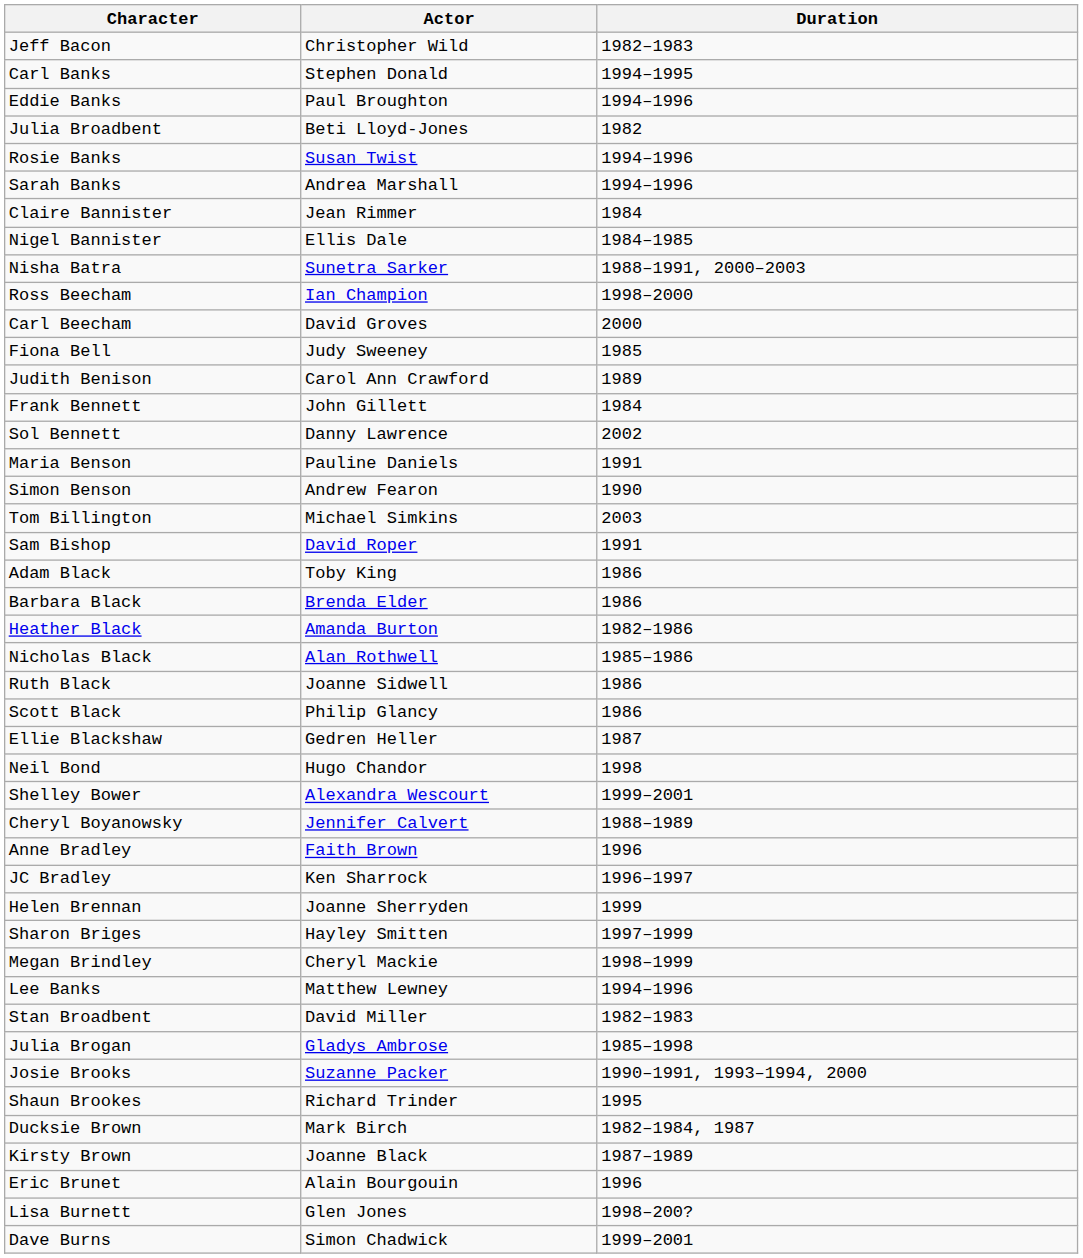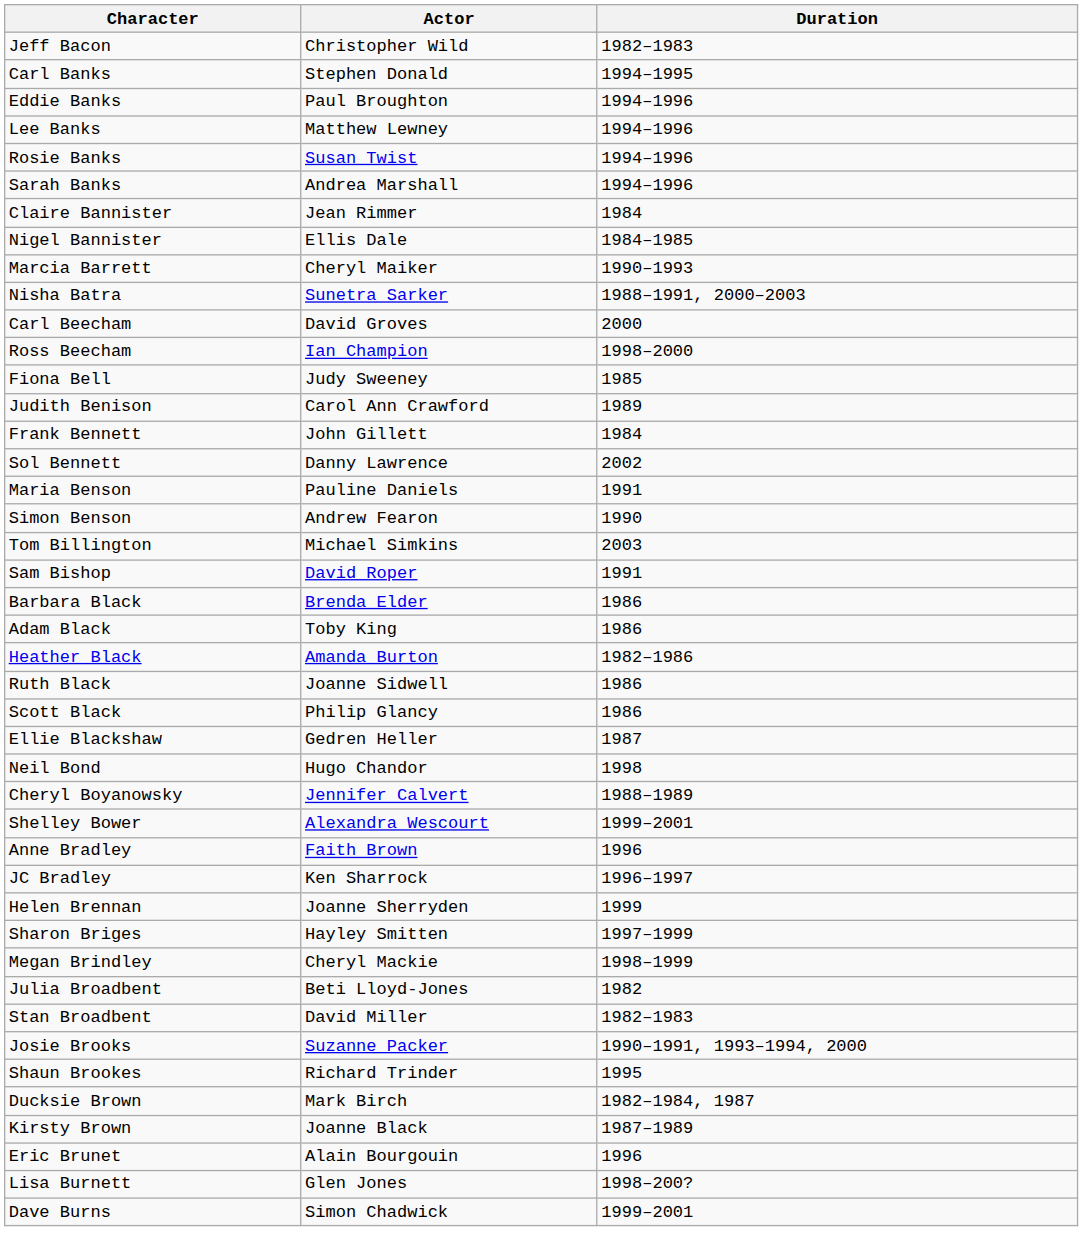rows swapped: Lee Banks <-> Julia Broadbent
+ row: Marcia Barrett | Cheryl Maiker | 1990–1993
rows swapped: Carl Beecham <-> Ross Beecham
rows swapped: Adam Black <-> Barbara Black
- row: Nicholas Black | Alan Rothwell | 1985–1986
rows swapped: Shelley Bower <-> Cheryl Boyanowsky
- row: Julia Brogan | Gladys Ambrose | 1985–1998
